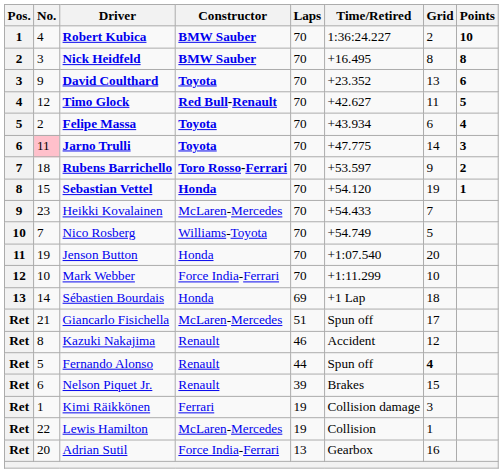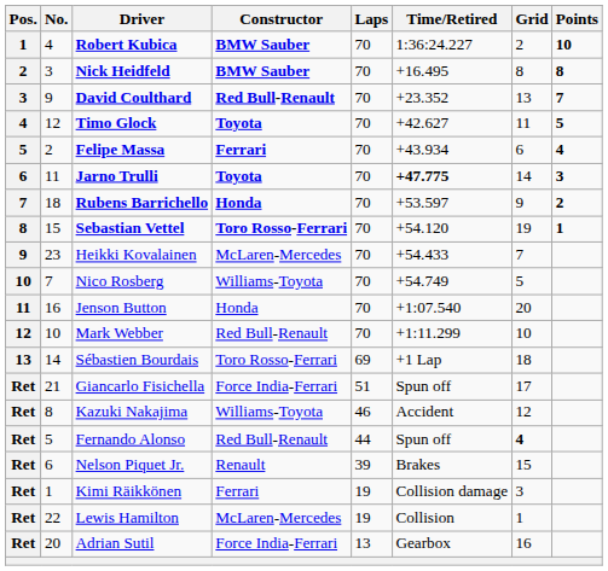David Coulthard | Constructor: Toyota -> Red Bull-Renault
David Coulthard | Points: 6 -> 7
Timo Glock | Constructor: Red Bull-Renault -> Toyota
Felipe Massa | Constructor: Toyota -> Ferrari
Jarno Trulli | No.: pink background -> no background
Jarno Trulli | Time/Retired: normal -> bold
Rubens Barrichello | Constructor: Toro Rosso-Ferrari -> Honda
Sebastian Vettel | Constructor: Honda -> Toro Rosso-Ferrari
Jenson Button | No.: 19 -> 16
Mark Webber | Constructor: Force India-Ferrari -> Red Bull-Renault
Sébastien Bourdais | Constructor: Honda -> Toro Rosso-Ferrari
Giancarlo Fisichella | Constructor: McLaren-Mercedes -> Force India-Ferrari
Kazuki Nakajima | Constructor: Renault -> Williams-Toyota
Fernando Alonso | Constructor: Renault -> Red Bull-Renault
